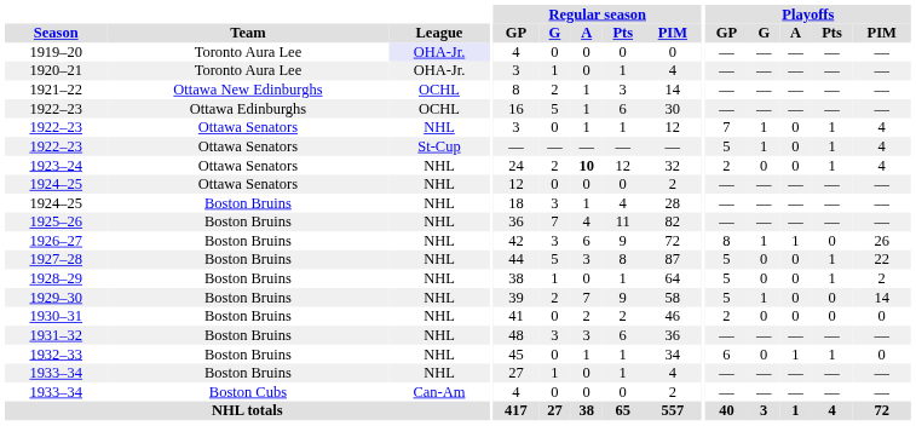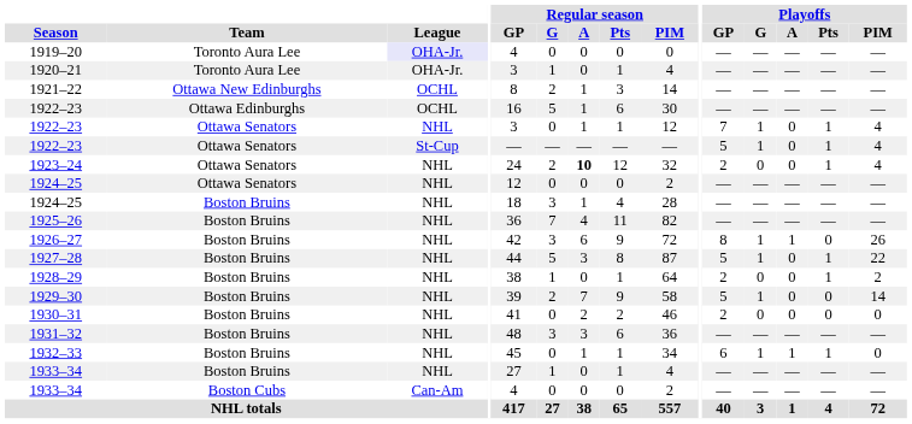1927–28 | Playoffs / G: 0 -> 1
1928–29 | Playoffs / GP: 5 -> 2
1932–33 | Playoffs / G: 0 -> 1
